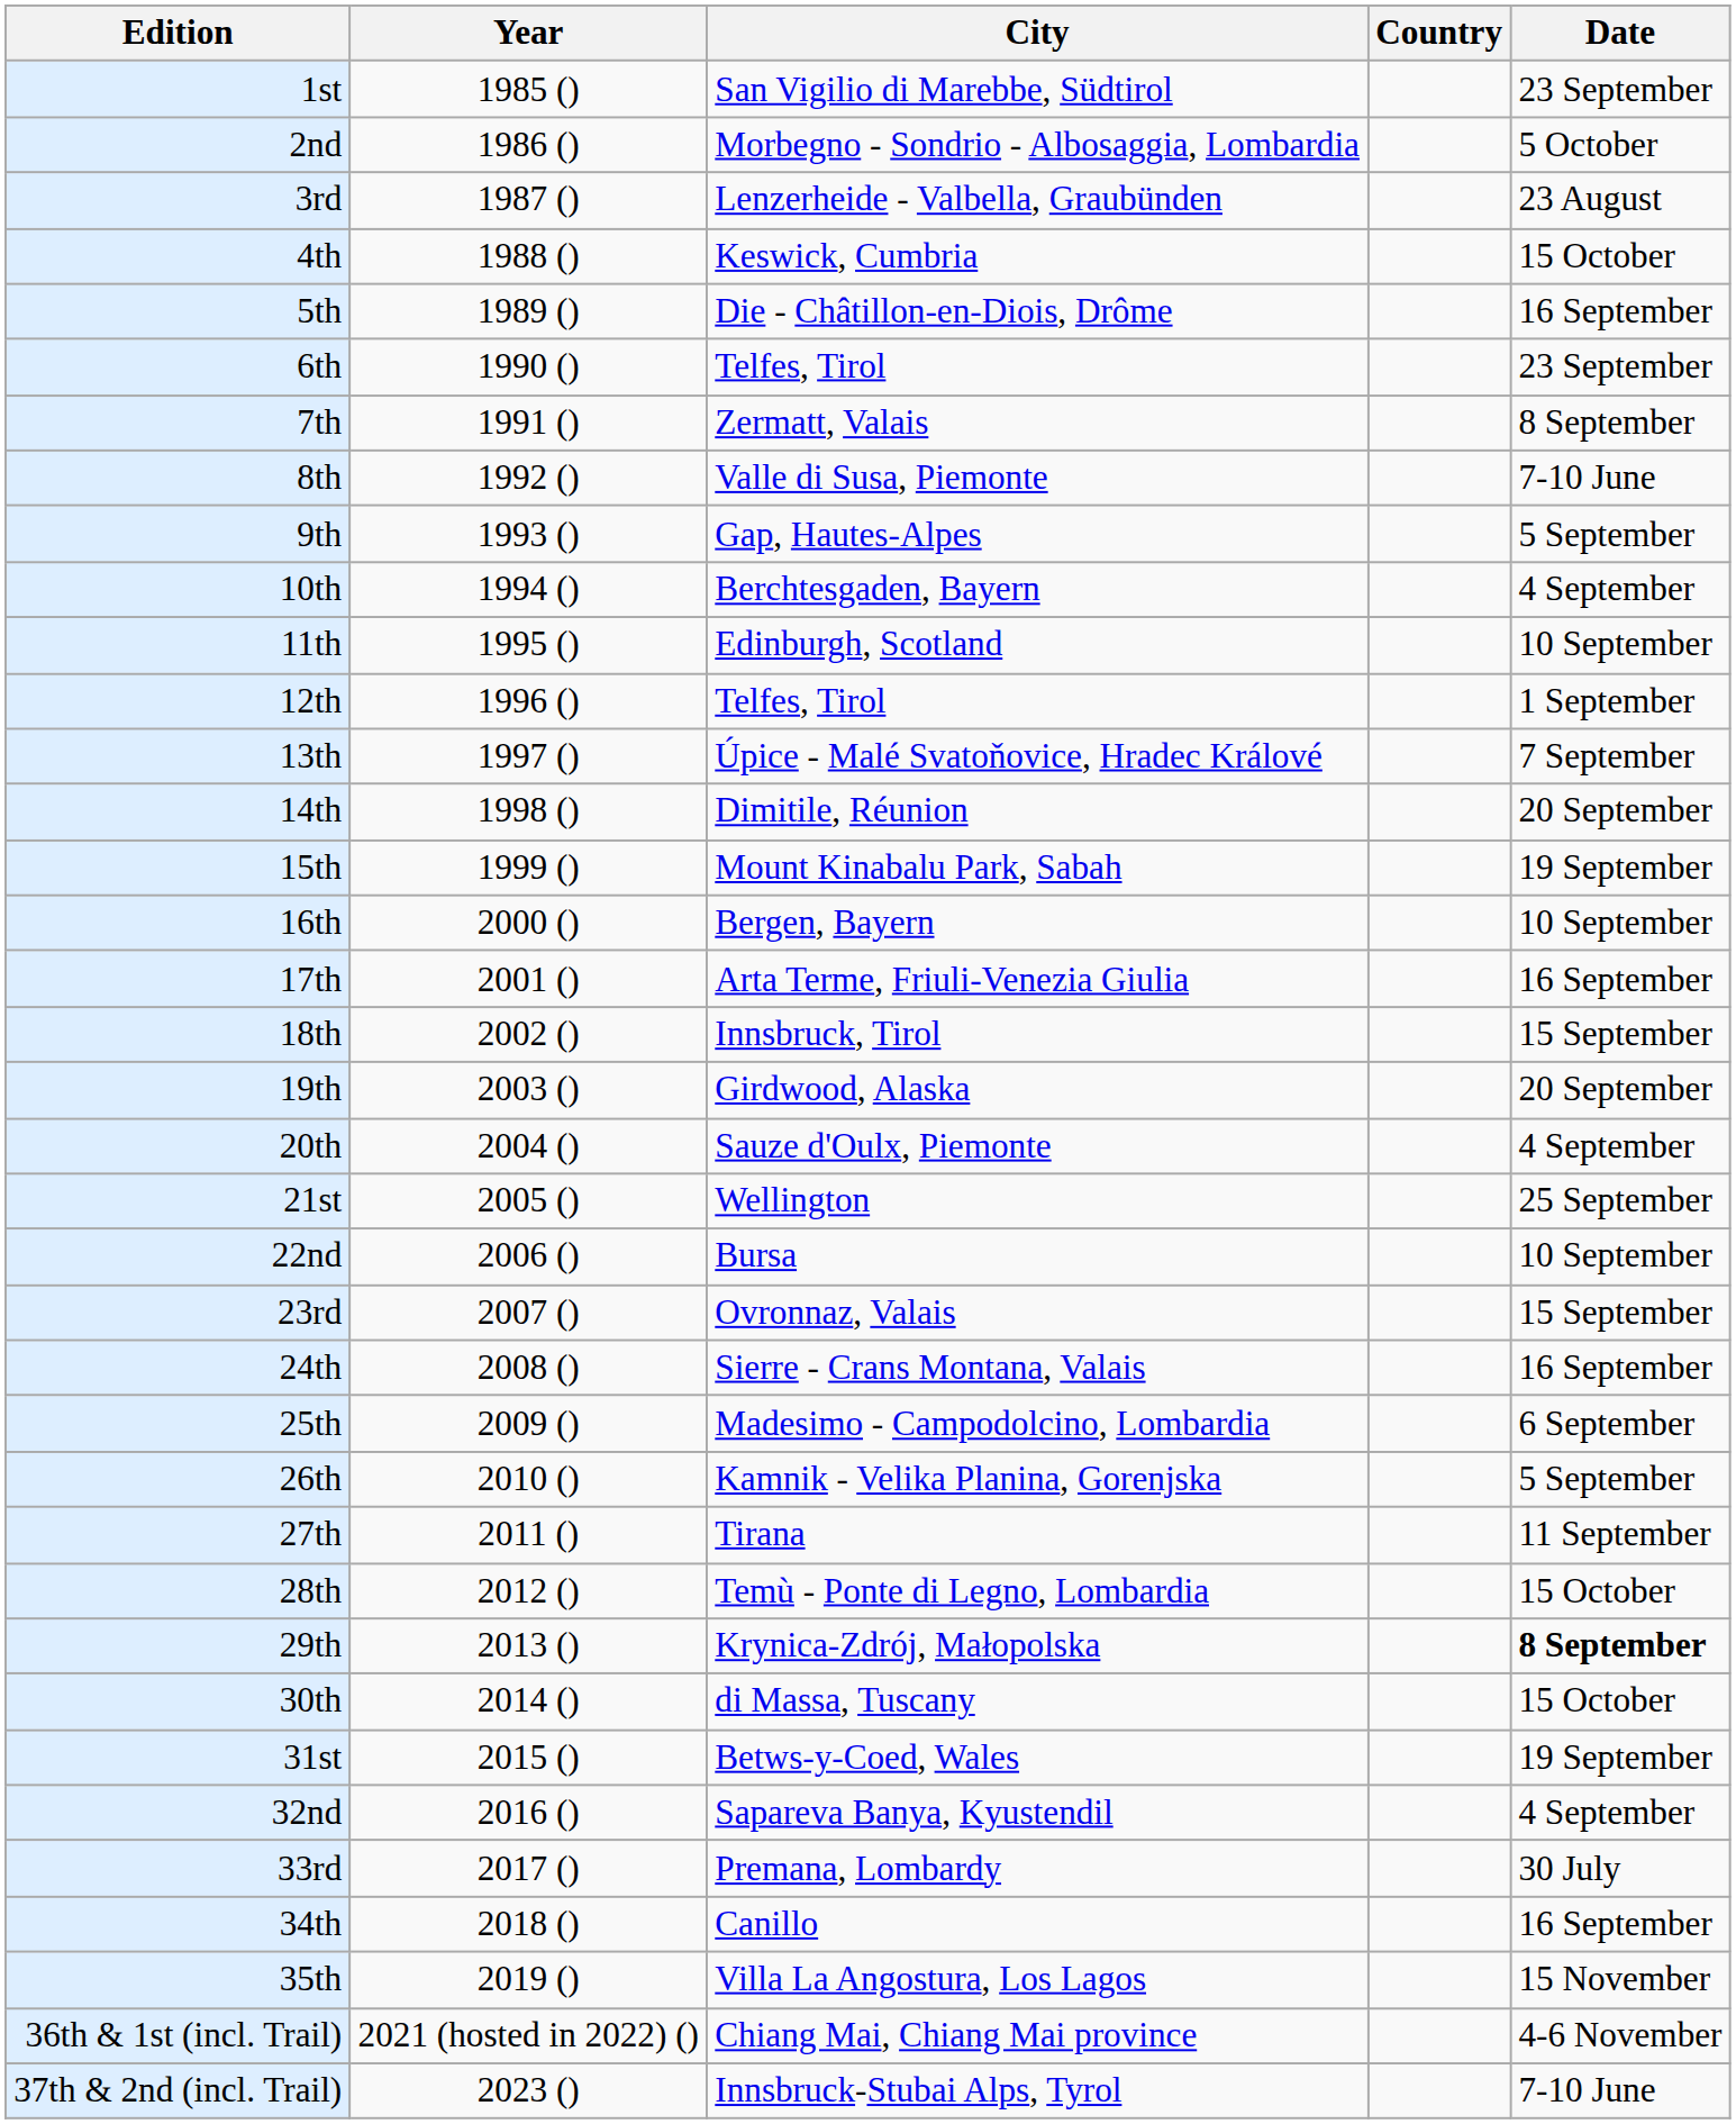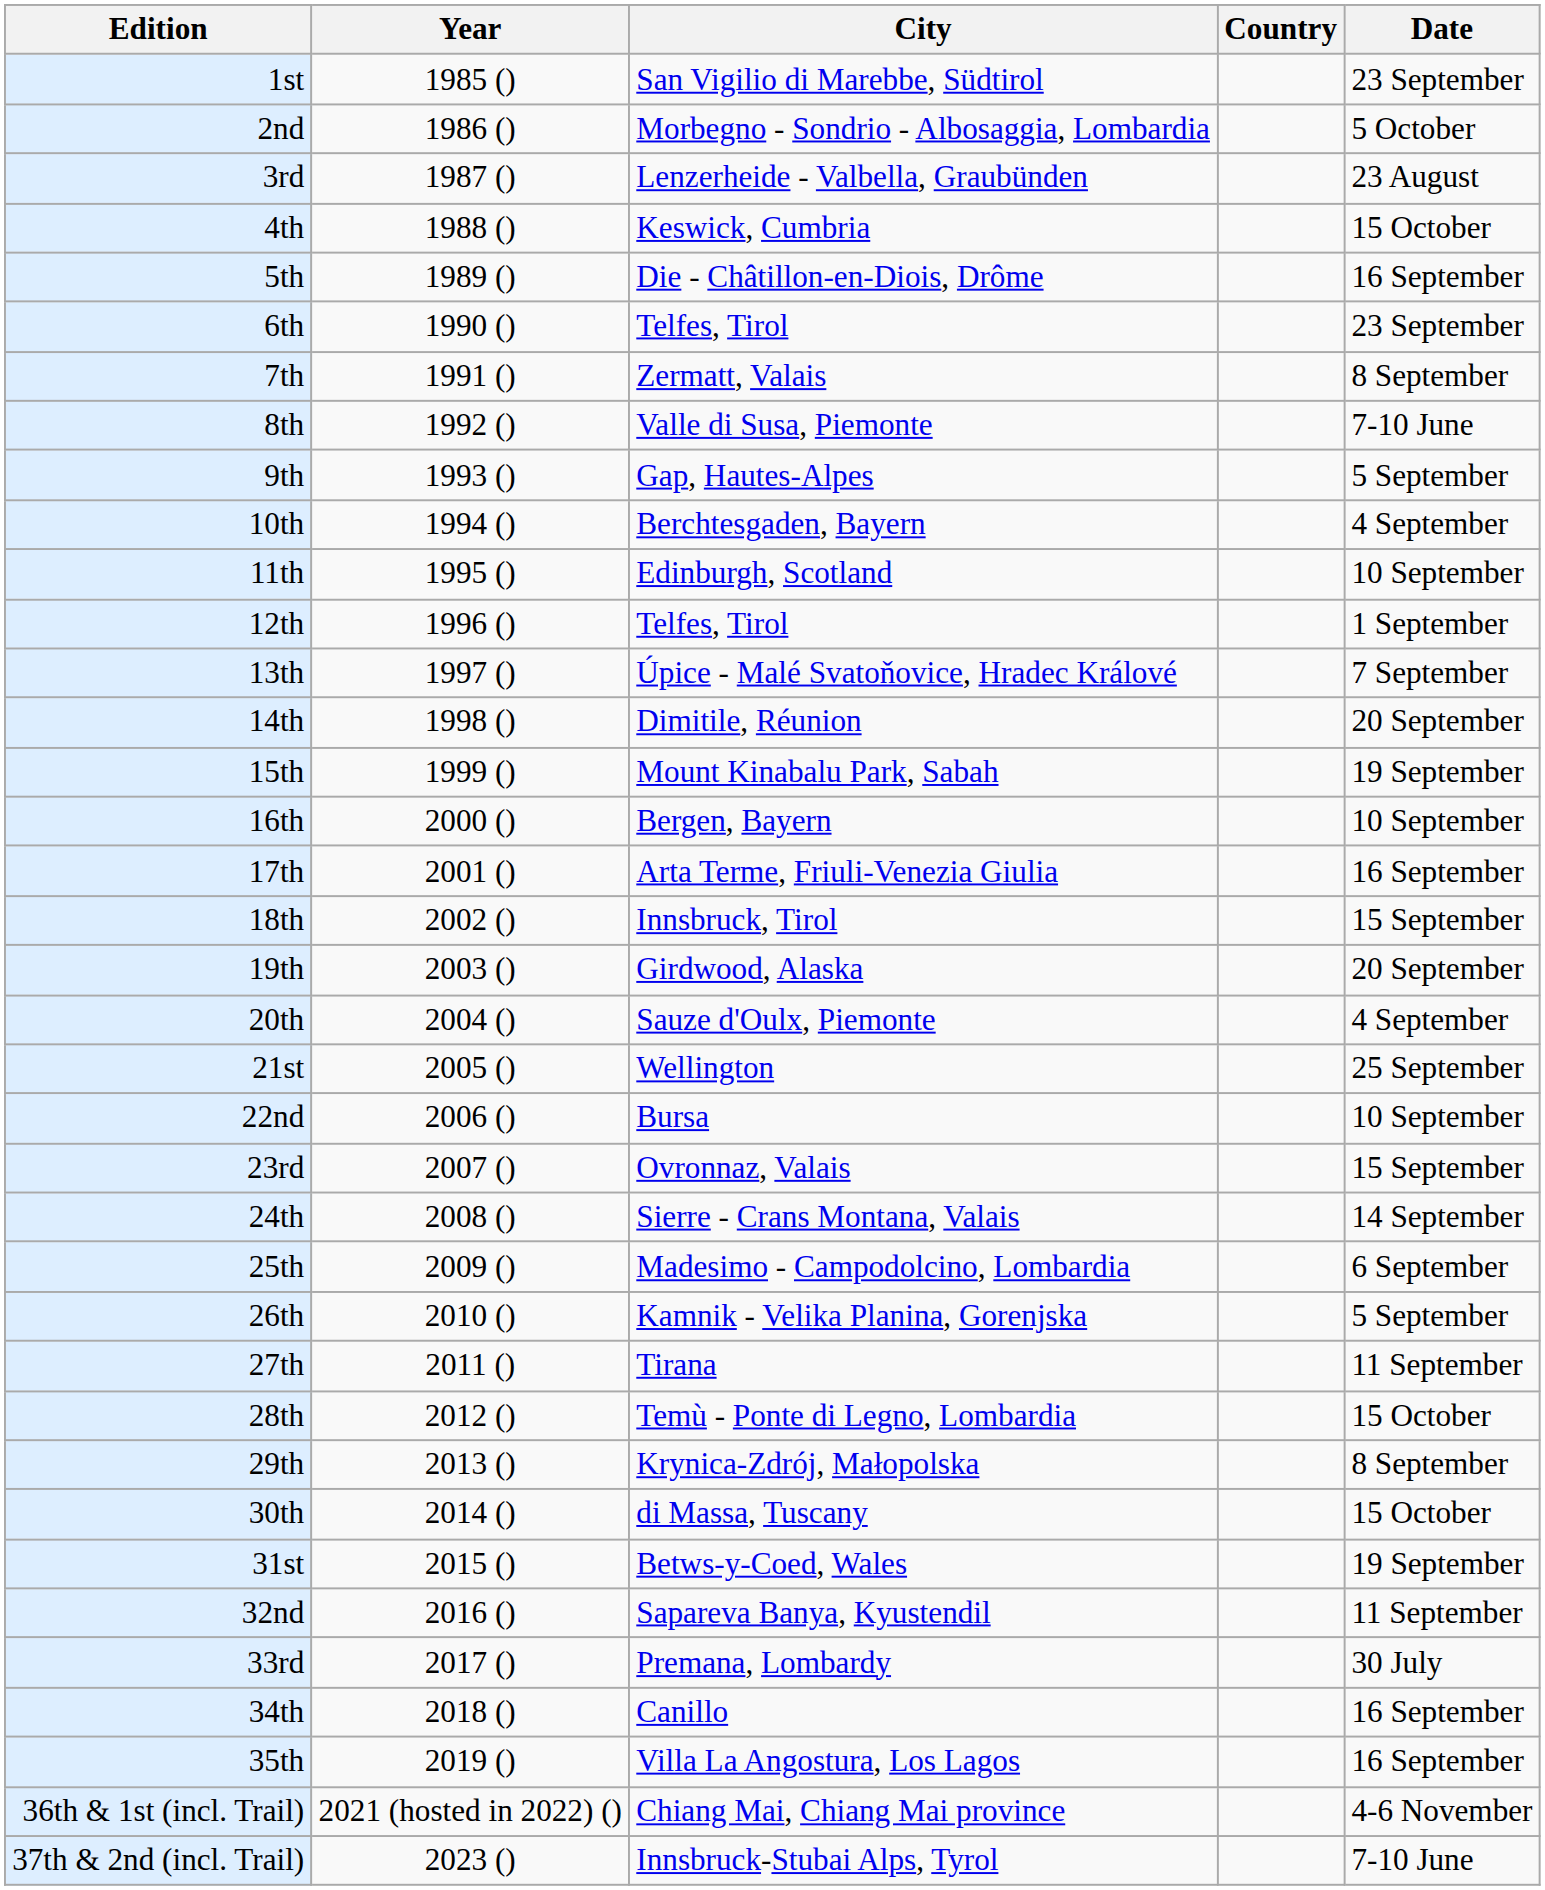24th | Date: 16 September -> 14 September
29th | Date: bold -> normal
32nd | Date: 4 September -> 11 September
35th | Date: 15 November -> 16 September
